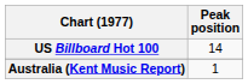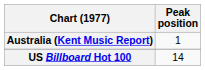rows swapped: Australia (Kent Music Report) <-> US Billboard Hot 100
